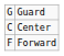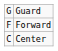rows swapped: Forward <-> Center
